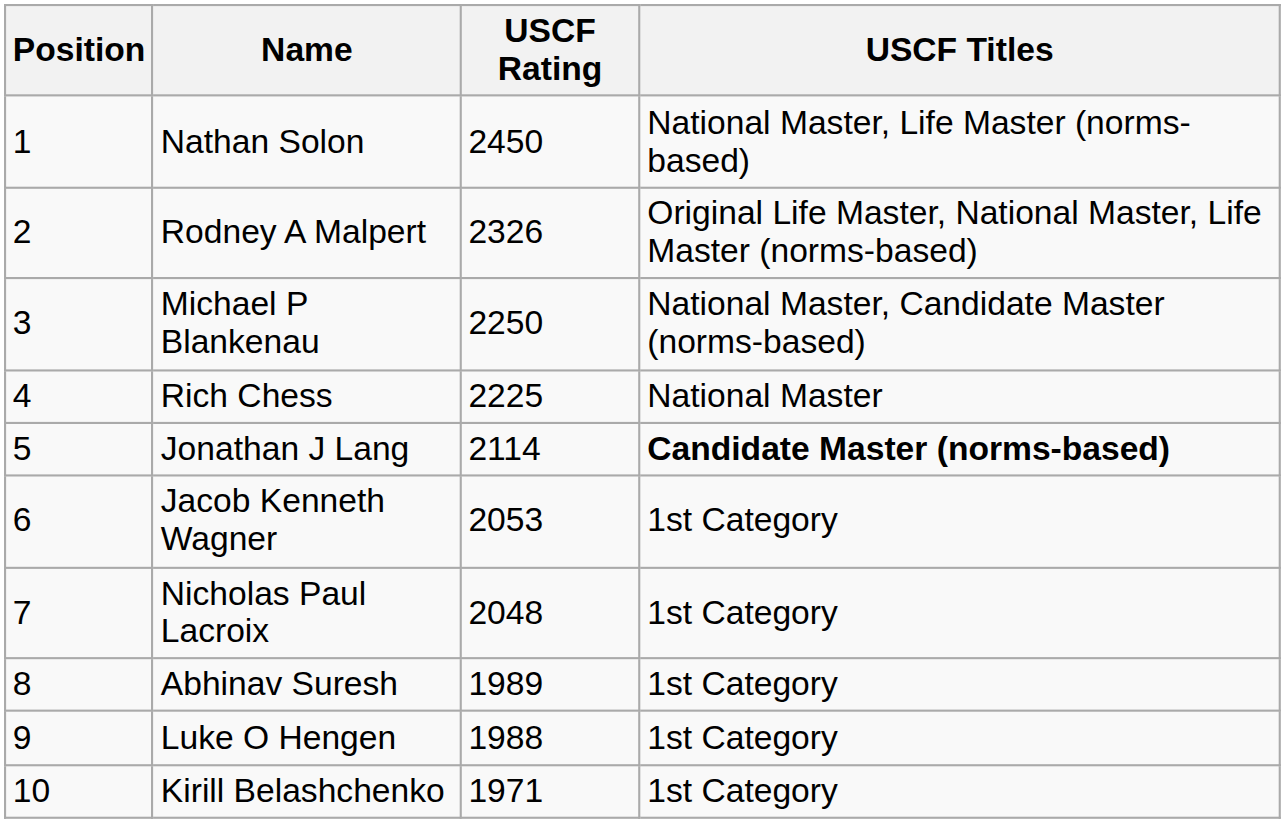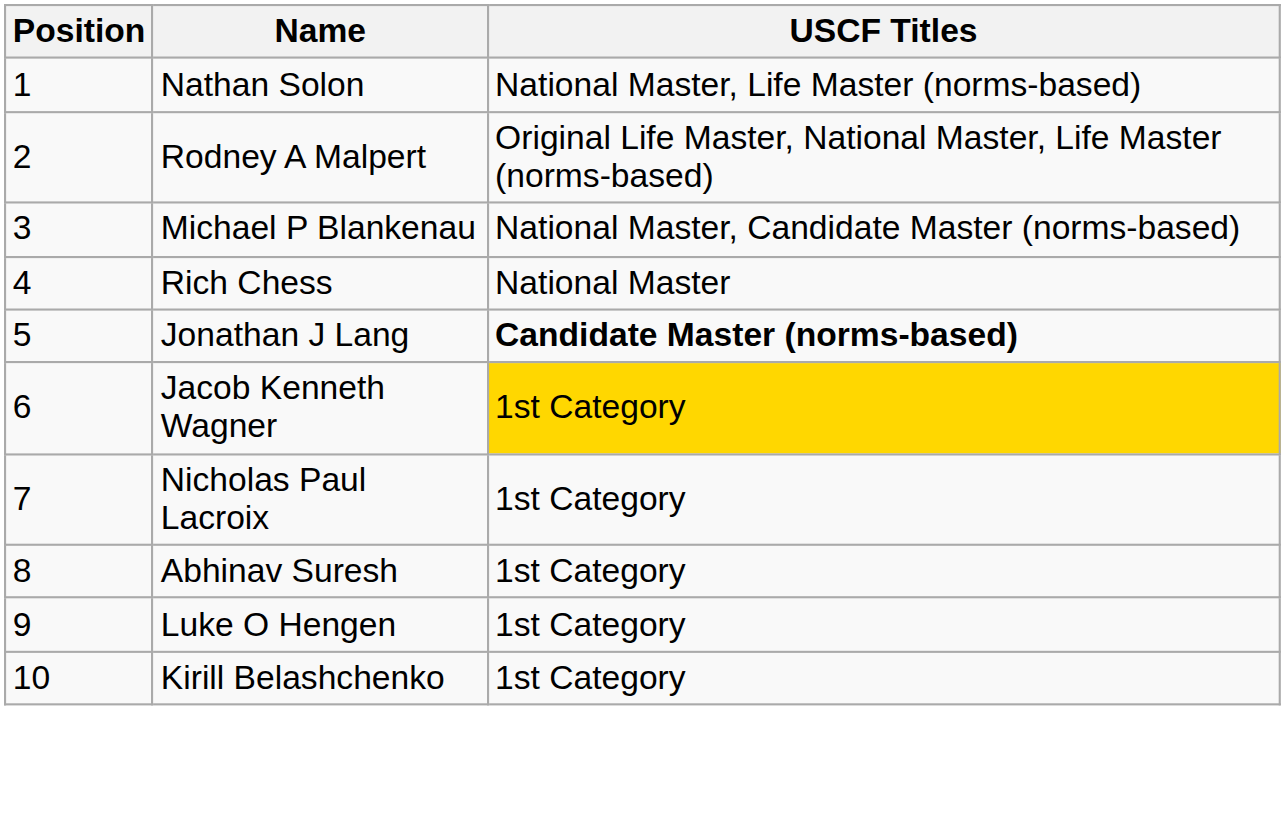- column: USCF Rating | 2450 | 2326 | 2250 | 2225 | 2114 | 2053 | 2048 | 1989 | 1988 | 1971
Jacob Kenneth Wagner | USCF Titles: no background -> gold background
